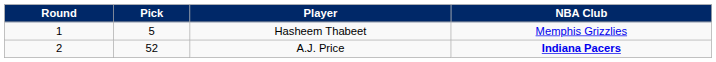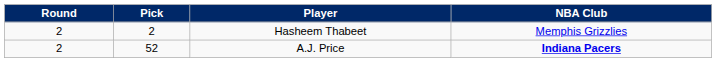Hasheem Thabeet | Round: 1 -> 2
Hasheem Thabeet | Pick: 5 -> 2
